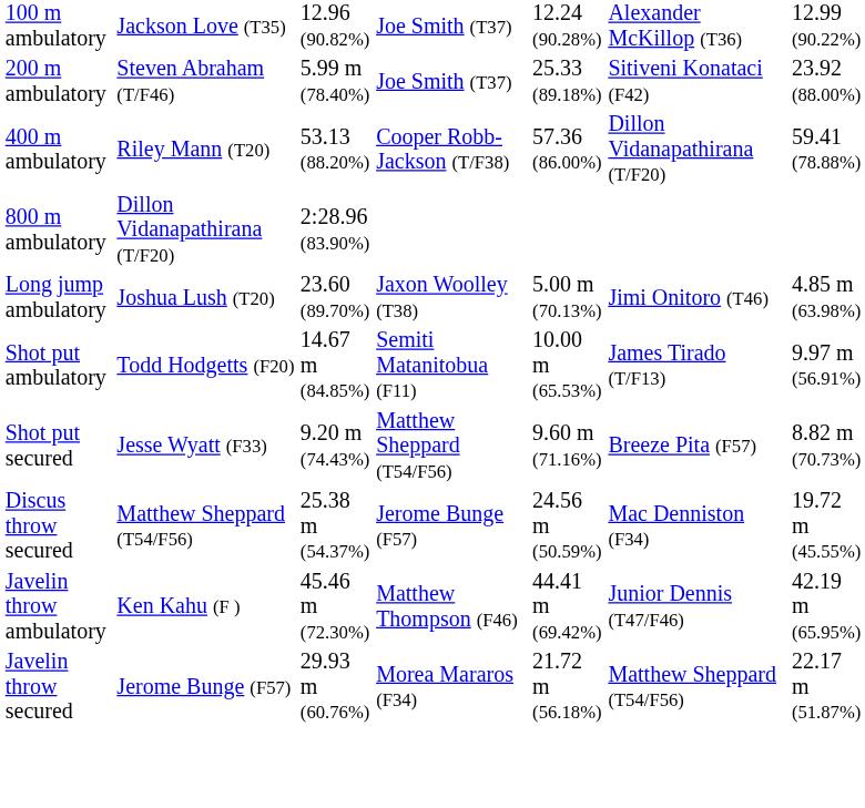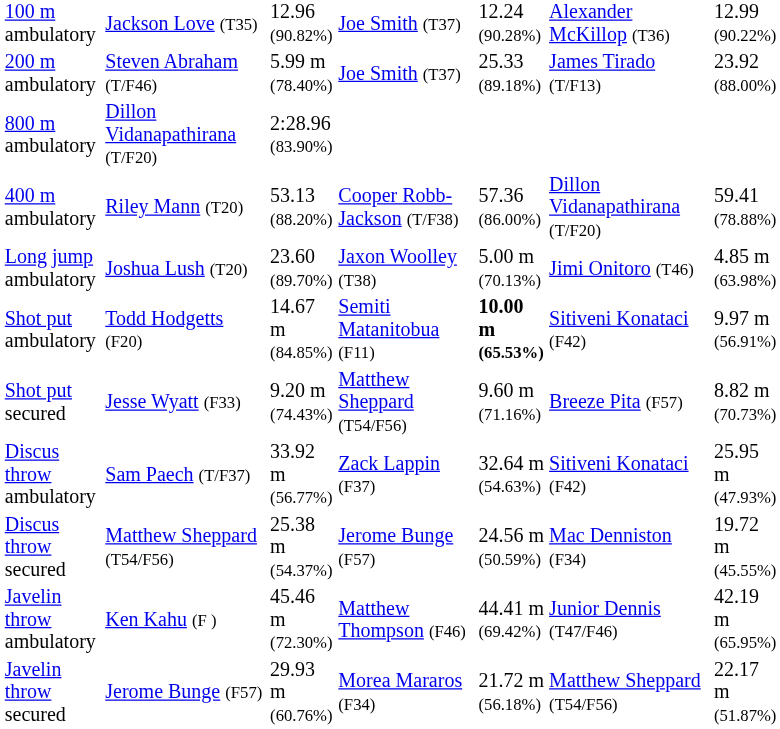200 m ambulatory | column 6: Sitiveni Konataci (F42) -> James Tirado (T/F13)
rows swapped: 400 m ambulatory <-> 800 m ambulatory
Shot put ambulatory | column 5: normal -> bold
Shot put ambulatory | column 6: James Tirado (T/F13) -> Sitiveni Konataci (F42)
+ row: Discus throw ambulatory | Sam Paech (T/F37) | 33.92 m (56.77%) | Zack Lappin (F37) | 32.64 m (54.63%) | Sitiveni Konataci (F42) | 25.95 m (47.93%)
